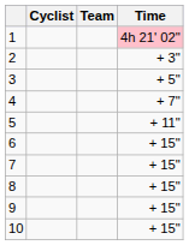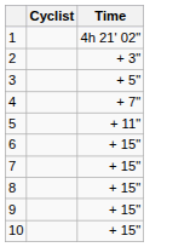- column: Team
1 | Time: pink background -> no background
